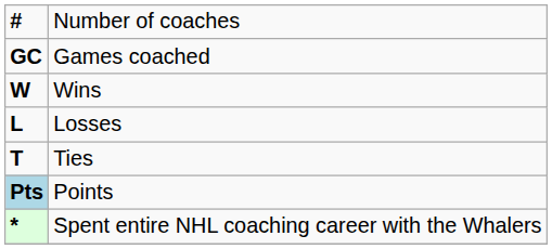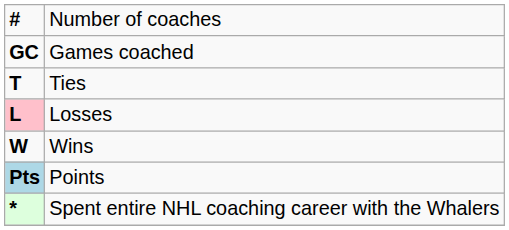rows swapped: Wins <-> Ties
Losses | column 1: no background -> pink background
